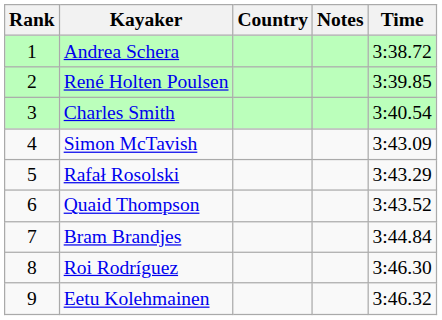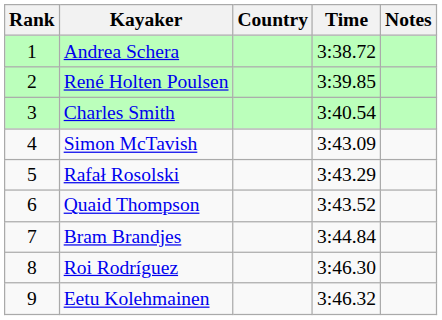columns swapped: Time <-> Notes
